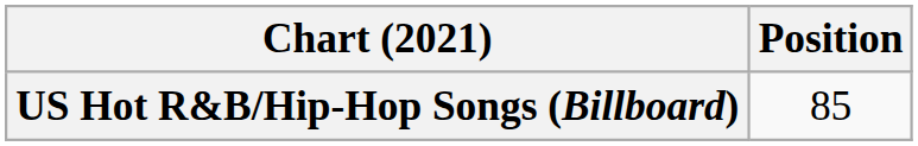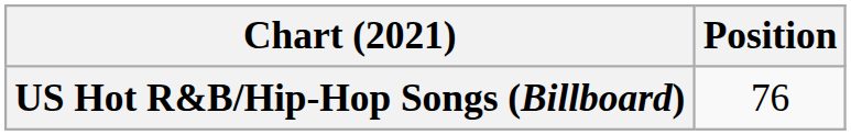US Hot R&B/Hip-Hop Songs (Billboard) | Position: 85 -> 76
